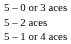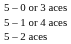rows swapped: – 1 or 4 aces <-> – 2 aces
